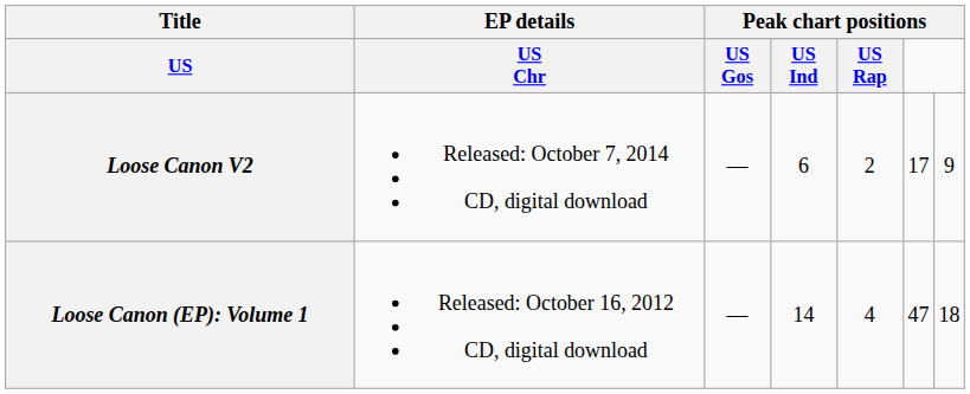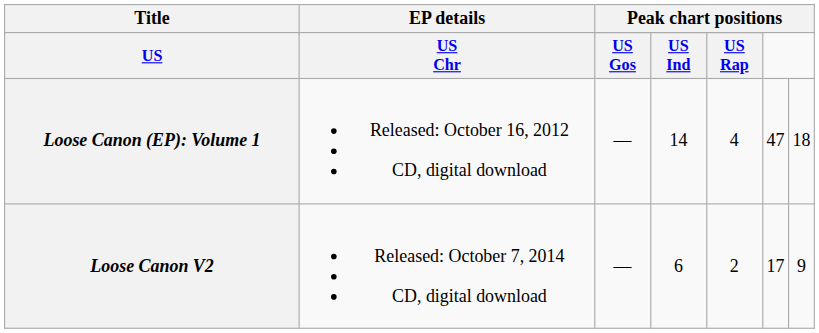rows swapped: Loose Canon (EP): Volume 1 <-> Loose Canon V2
